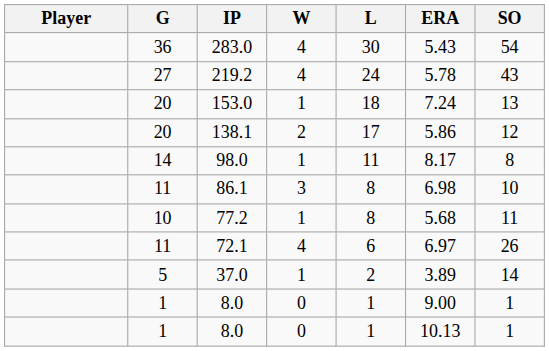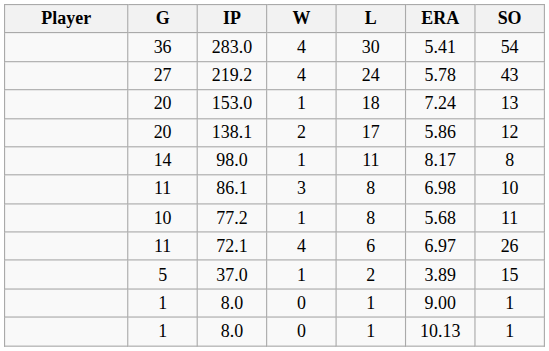283.0 | ERA: 5.43 -> 5.41
37.0 | SO: 14 -> 15
